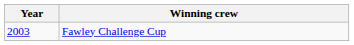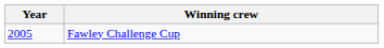Fawley Challenge Cup | Year: 2003 -> 2005
